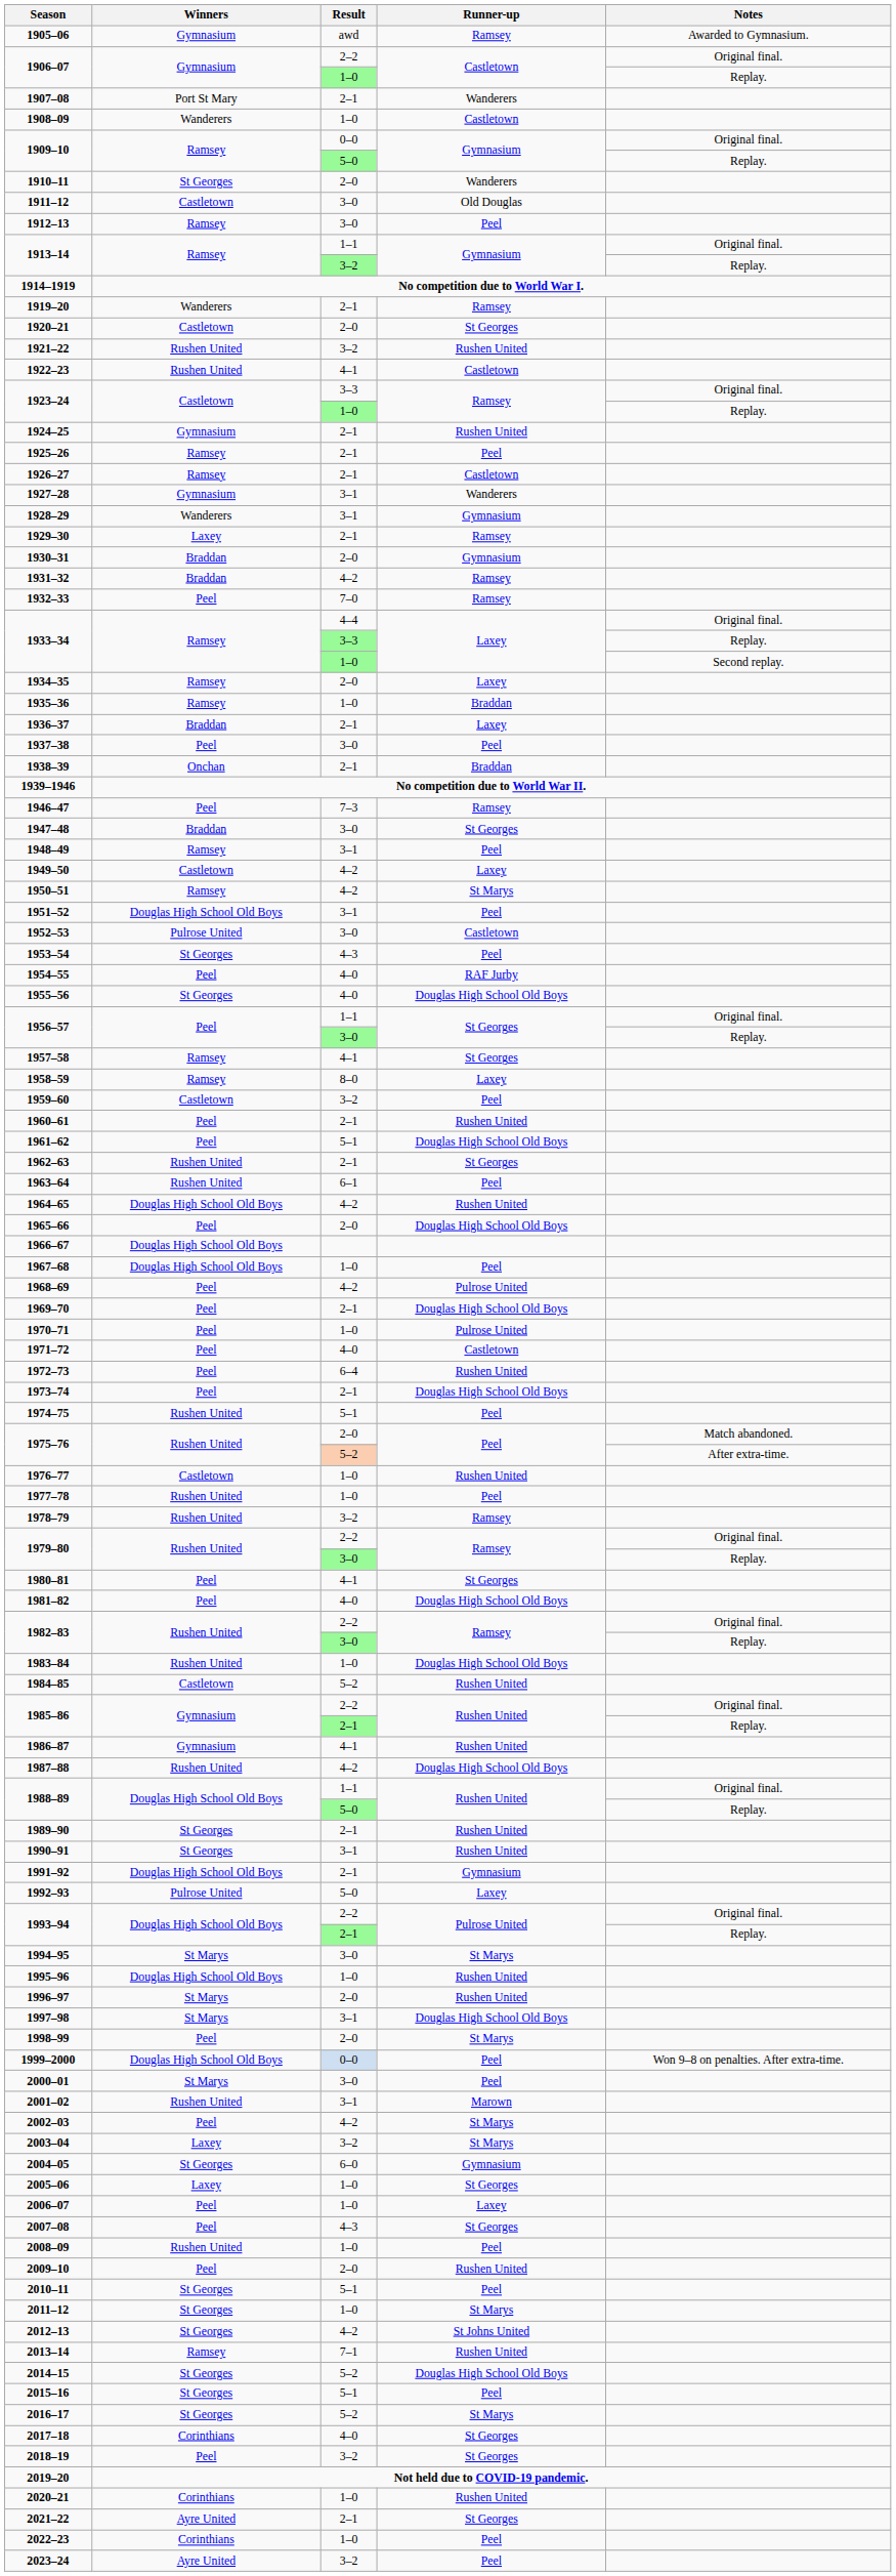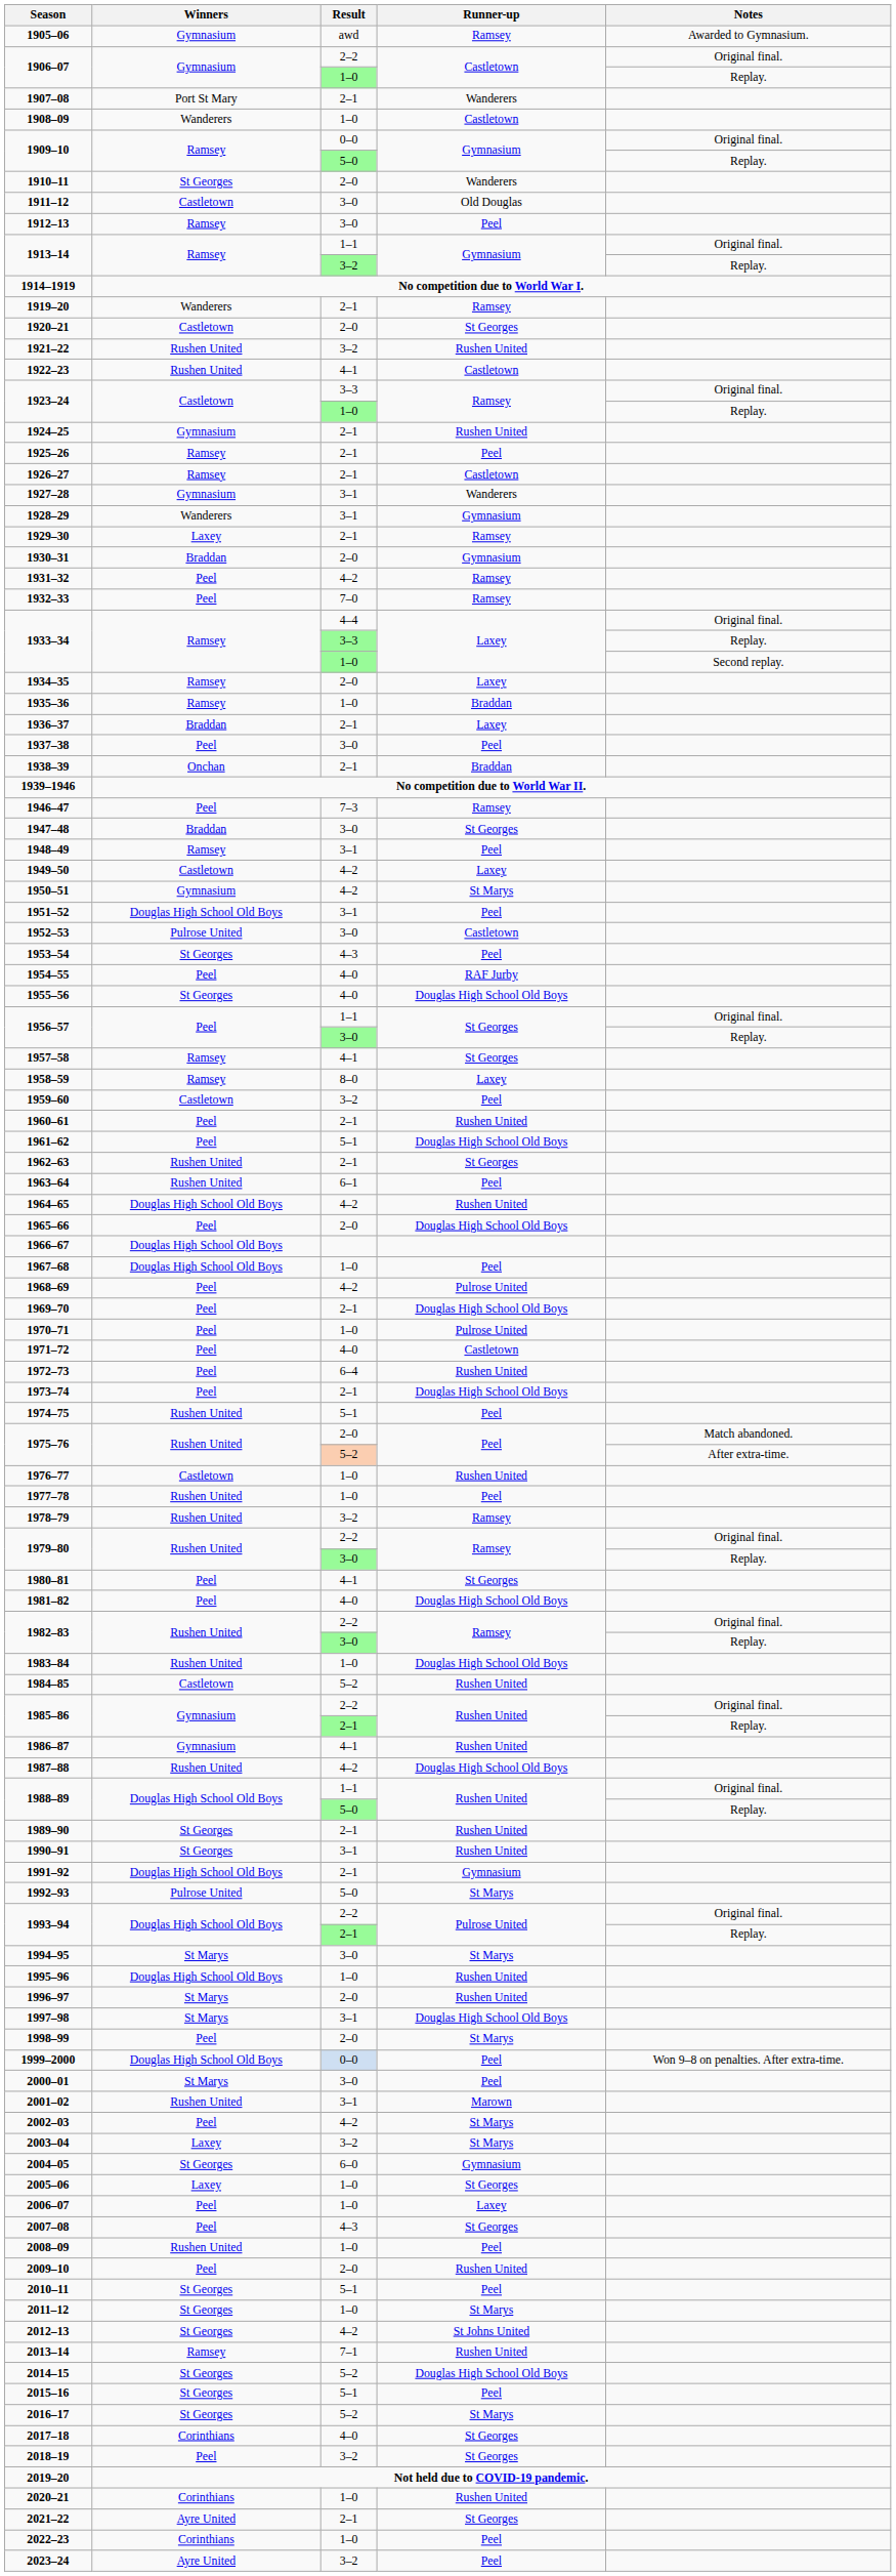1931–32 | Winners: Braddan -> Peel
1950–51 | Winners: Ramsey -> Gymnasium
1992–93 | Runner-up: Laxey -> St Marys
